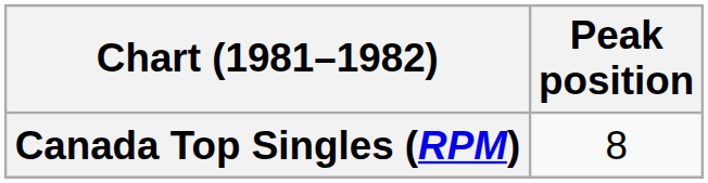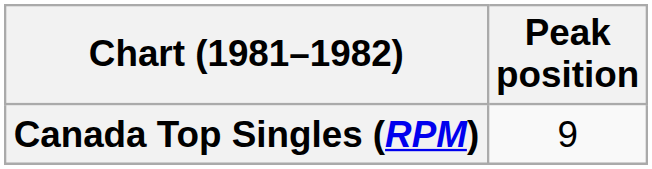Canada Top Singles (RPM) | Peak position: 8 -> 9
